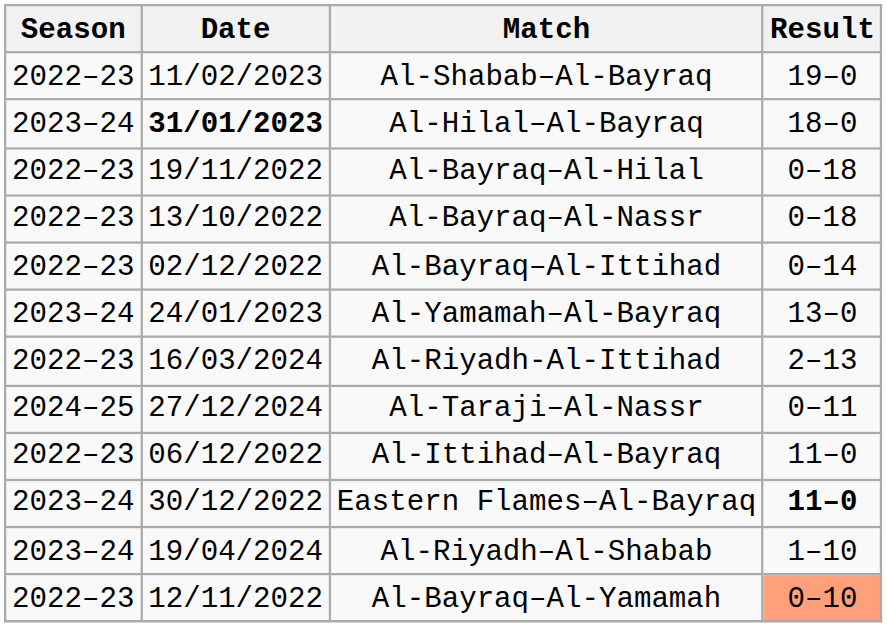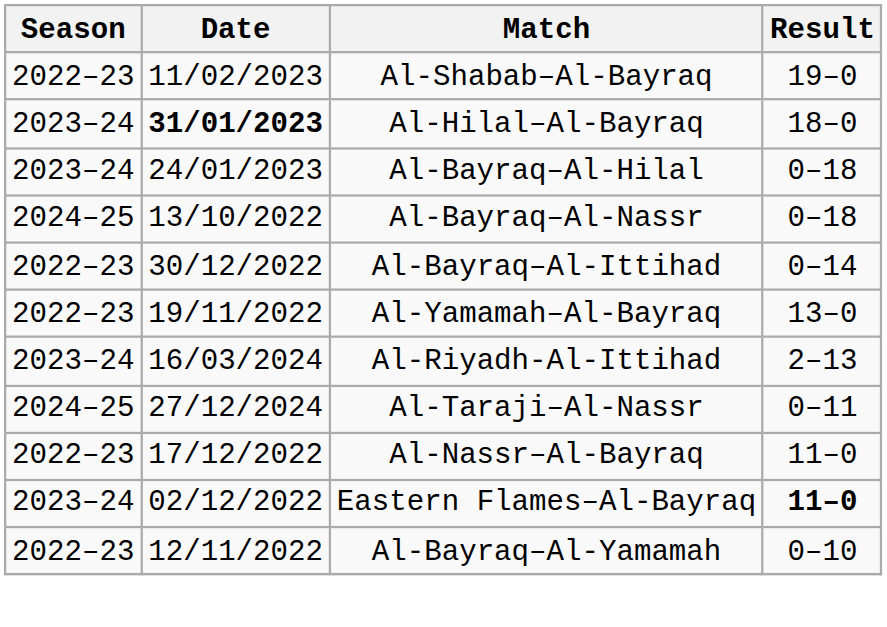Al-Bayraq–Al-Hilal | Season: 2022–23 -> 2023–24
Al-Bayraq–Al-Hilal | Date: 19/11/2022 -> 24/01/2023
Al-Bayraq–Al-Nassr | Season: 2022–23 -> 2024–25
Al-Bayraq–Al-Ittihad | Date: 02/12/2022 -> 30/12/2022
Al-Yamamah–Al-Bayraq | Season: 2023–24 -> 2022–23
Al-Yamamah–Al-Bayraq | Date: 24/01/2023 -> 19/11/2022
Al-Riyadh-Al-Ittihad | Season: 2022–23 -> 2023–24
+ row: 2022–23 | 17/12/2022 | Al-Nassr–Al-Bayraq | 11–0
- row: 2022–23 | 06/12/2022 | Al-Ittihad–Al-Bayraq | 11–0
Eastern Flames–Al-Bayraq | Date: 30/12/2022 -> 02/12/2022
- row: 2023–24 | 19/04/2024 | Al-Riyadh–Al-Shabab | 1–10
Al-Bayraq–Al-Yamamah | Result: lightsalmon background -> no background
